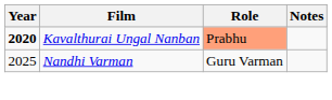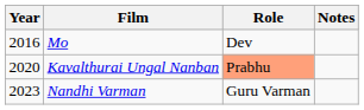+ row: 2016 | Mo | Dev
Kavalthurai Ungal Nanban | Year: bold -> normal
Nandhi Varman | Year: 2025 -> 2023
